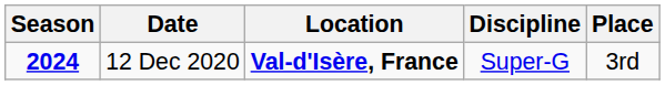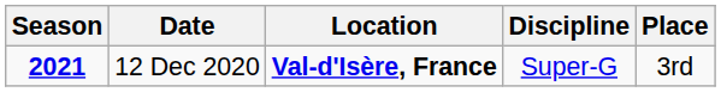12 Dec 2020 | Season: 2024 -> 2021
